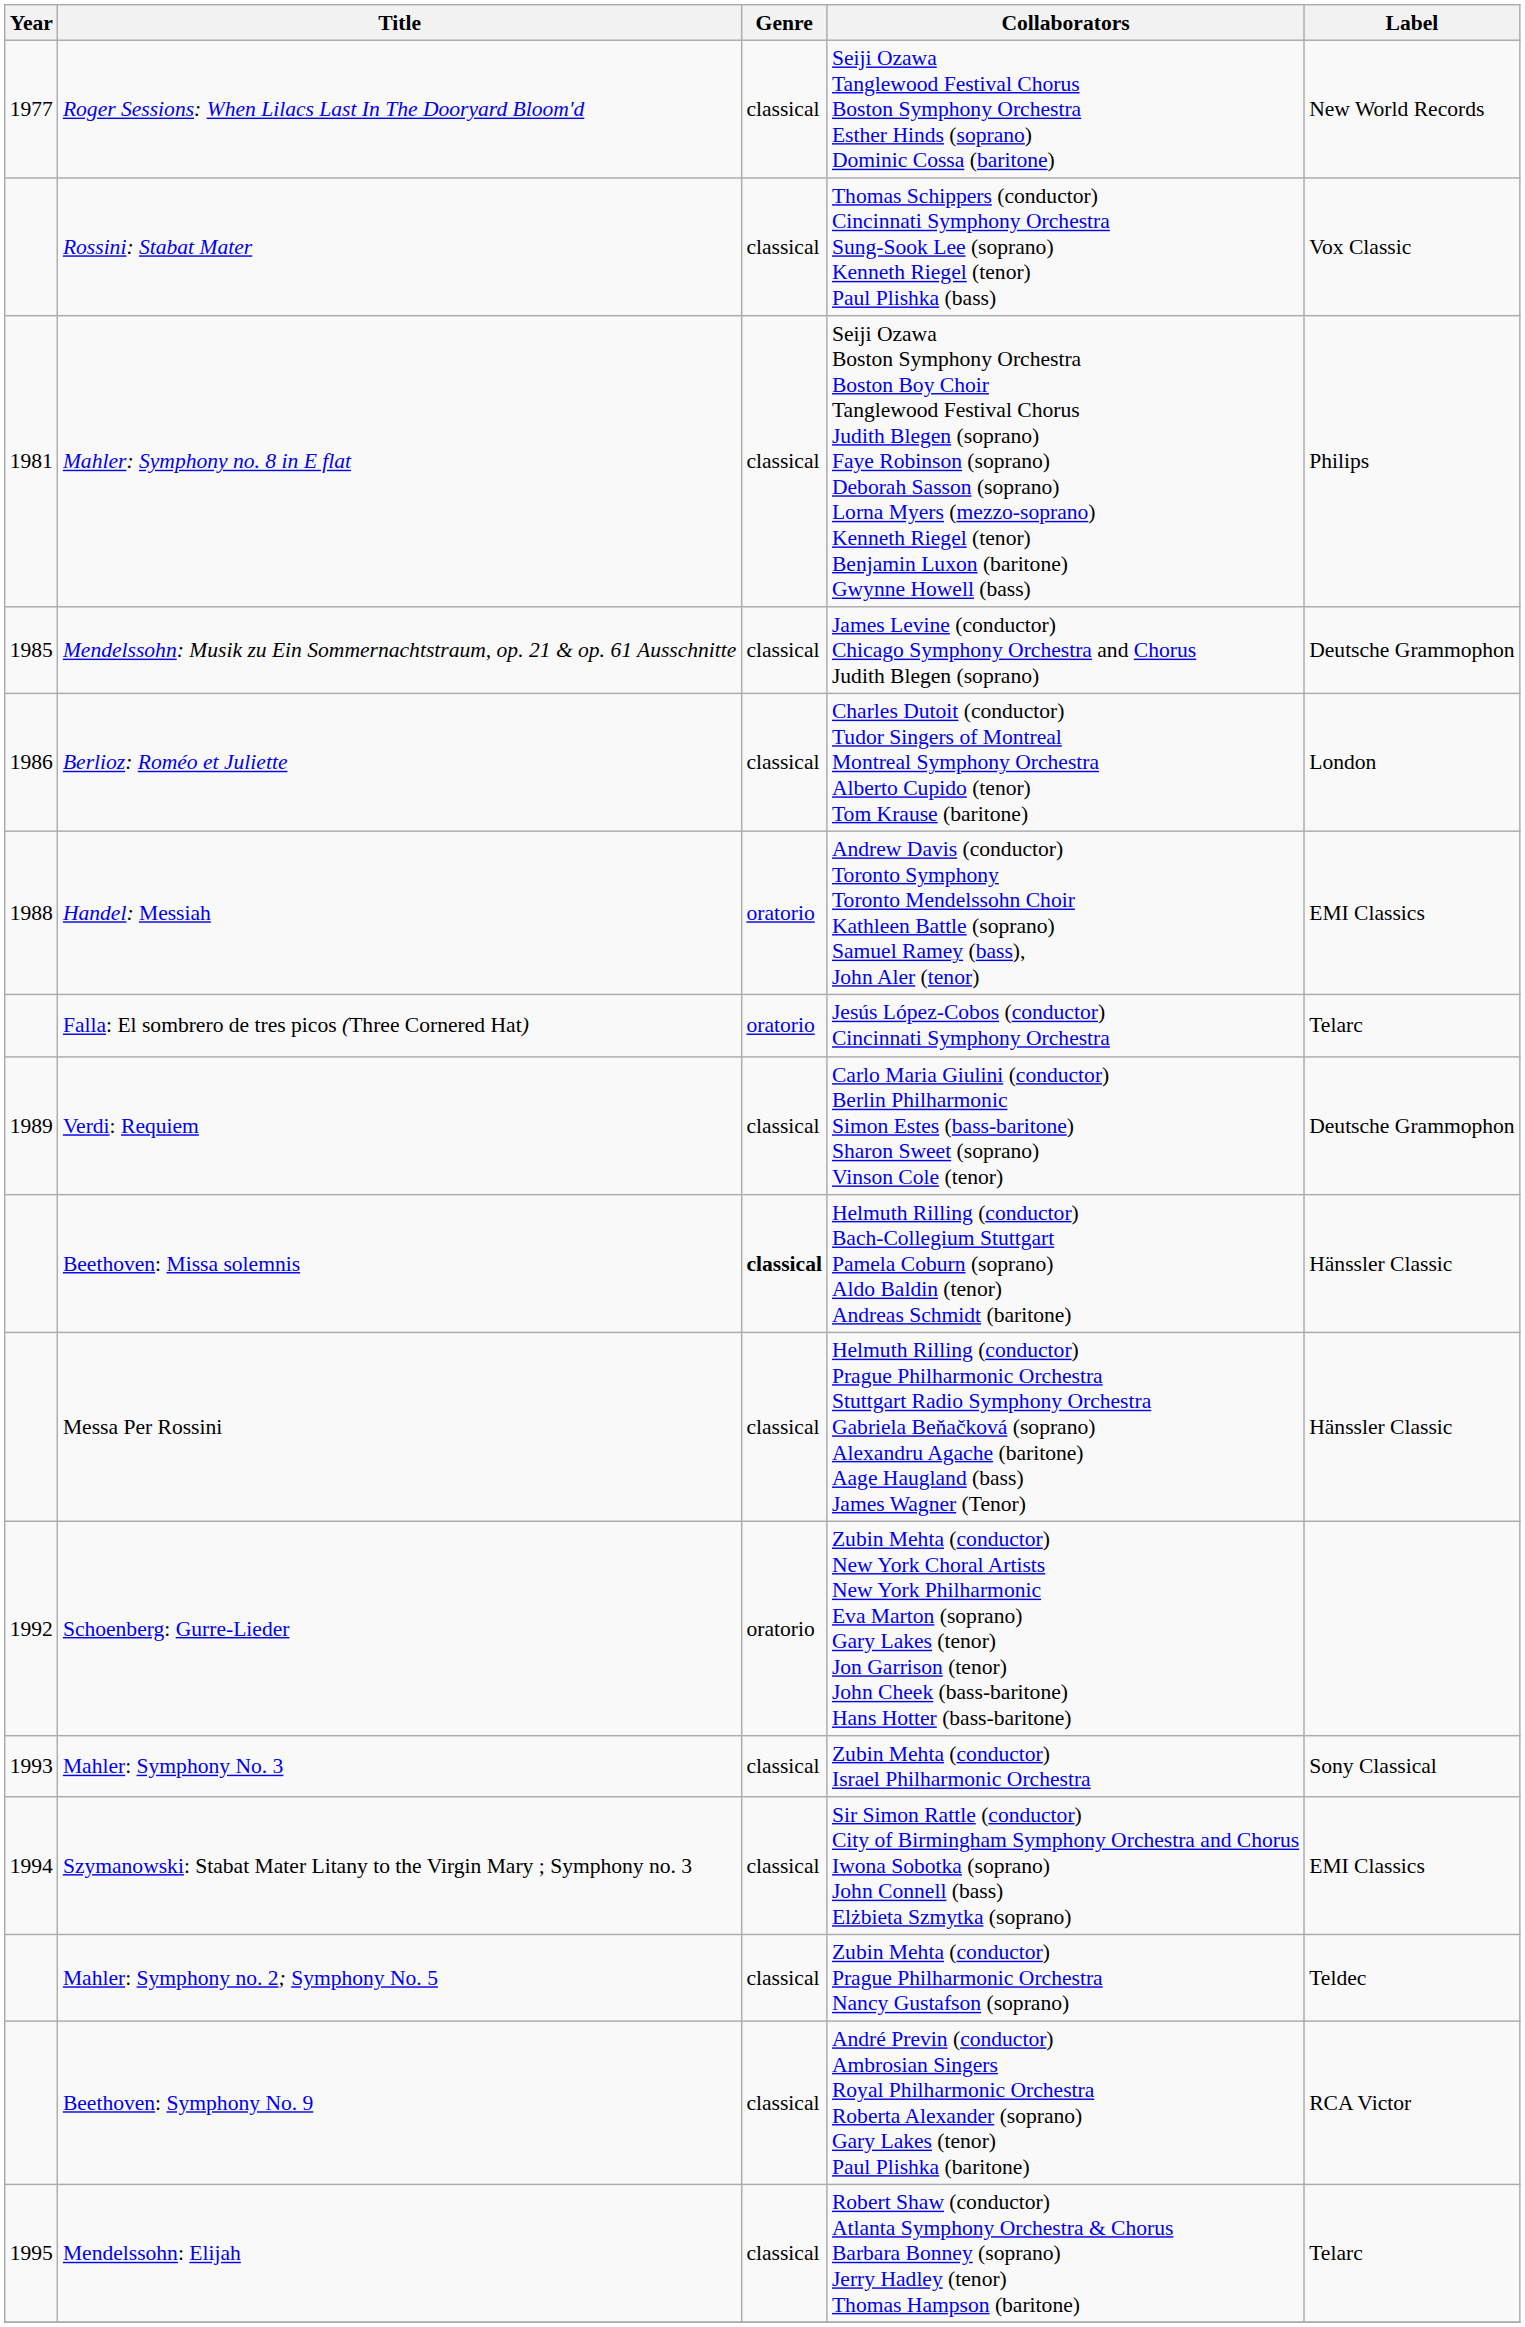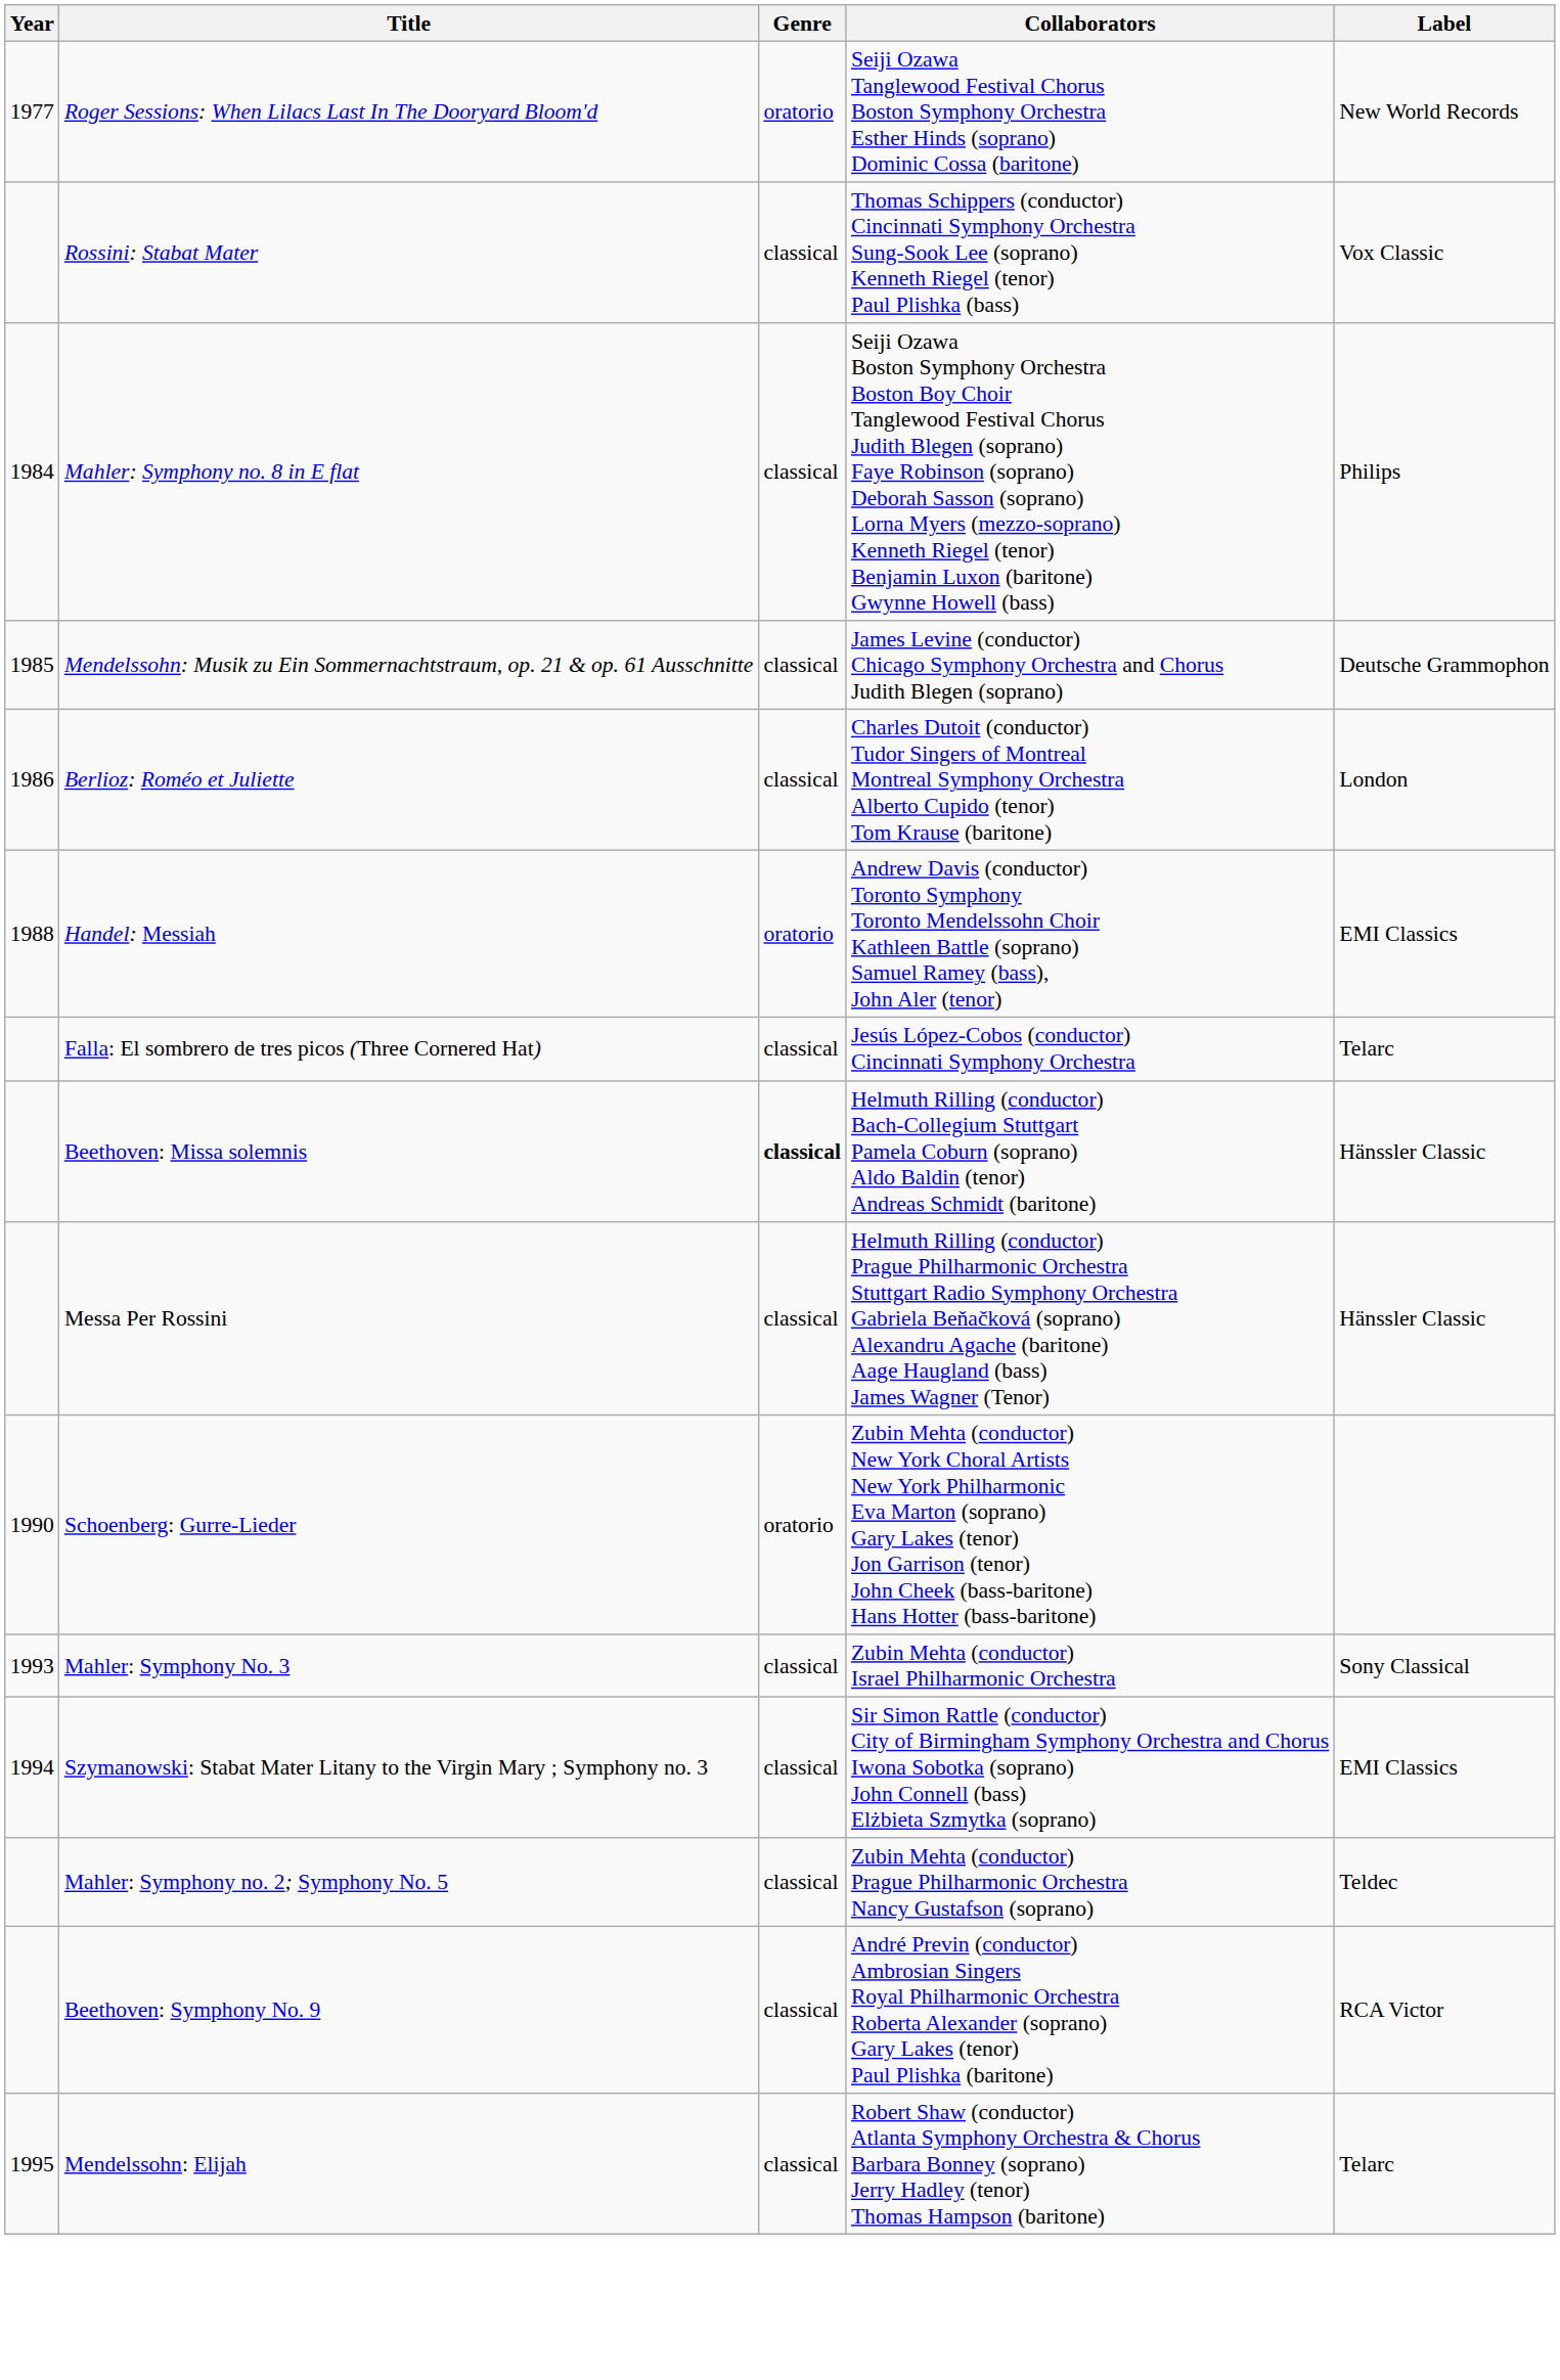Roger Sessions: When Lilacs Last In The Dooryard Bloom'd | Genre: classical -> oratorio
Mahler: Symphony no. 8 in E flat | Year: 1981 -> 1984
Falla: El sombrero de tres picos (Three Cornered Hat) | Genre: oratorio -> classical
- row: 1989 | Verdi: Requiem | classical | Carlo Maria Giulini (conductor) Berlin Philharmonic Simon Estes (bass-baritone) Sharon Sweet (soprano) Vinson Cole (tenor) | Deutsche Grammophon
Schoenberg: Gurre-Lieder | Year: 1992 -> 1990
